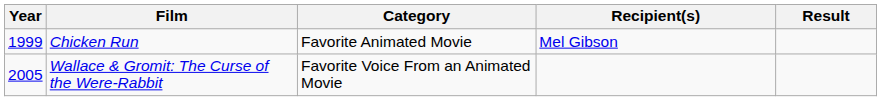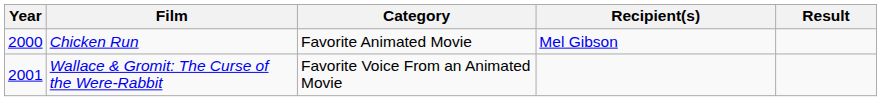Chicken Run | Year: 1999 -> 2000
Wallace & Gromit: The Curse of the Were-Rabbit | Year: 2005 -> 2001
